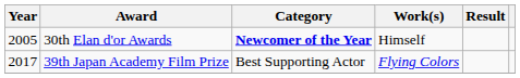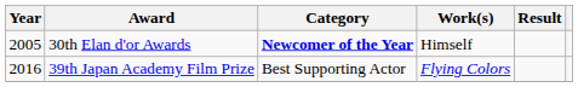39th Japan Academy Film Prize | Year: 2017 -> 2016
